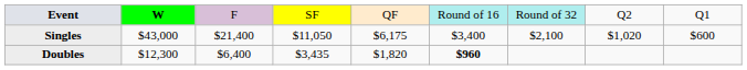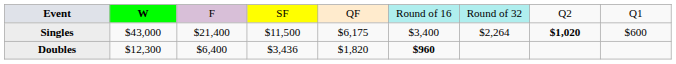Singles | column 4: $11,050 -> $11,500
Singles | column 7: $2,100 -> $2,264
Singles | column 8: normal -> bold
Doubles | column 4: $3,435 -> $3,436
